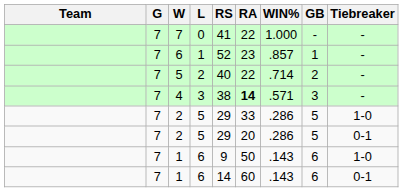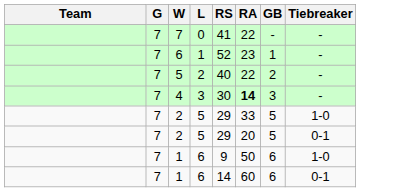- column: WIN% | 1.000 | .857 | .714 | .571 | .286 | .286 | .143 | .143
4 | RS: 38 -> 30
